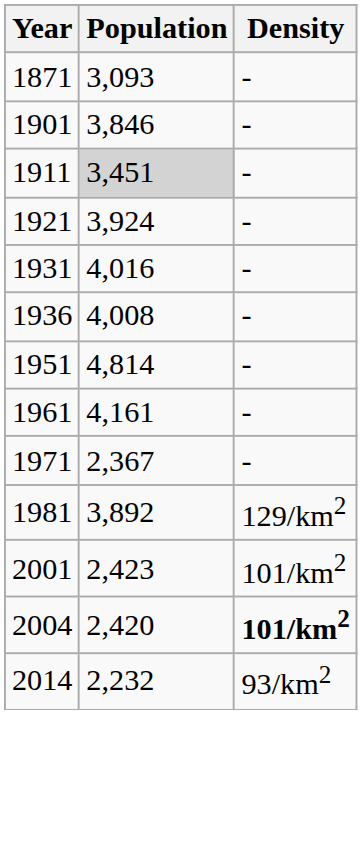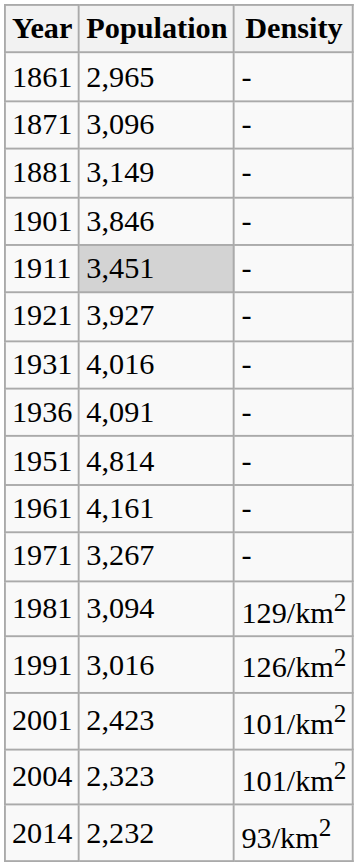+ row: 1861 | 2,965 | -
1871 | Population: 3,093 -> 3,096
+ row: 1881 | 3,149 | -
1921 | Population: 3,924 -> 3,927
1936 | Population: 4,008 -> 4,091
1971 | Population: 2,367 -> 3,267
1981 | Population: 3,892 -> 3,094
+ row: 1991 | 3,016 | 126/km2
2004 | Population: 2,420 -> 2,323
2004 | Density: bold -> normal
